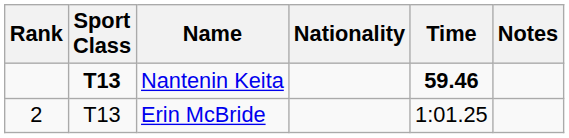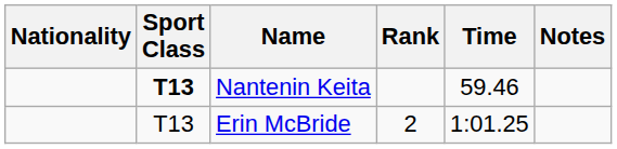columns swapped: Rank <-> Nationality
Nantenin Keita | Time: bold -> normal
